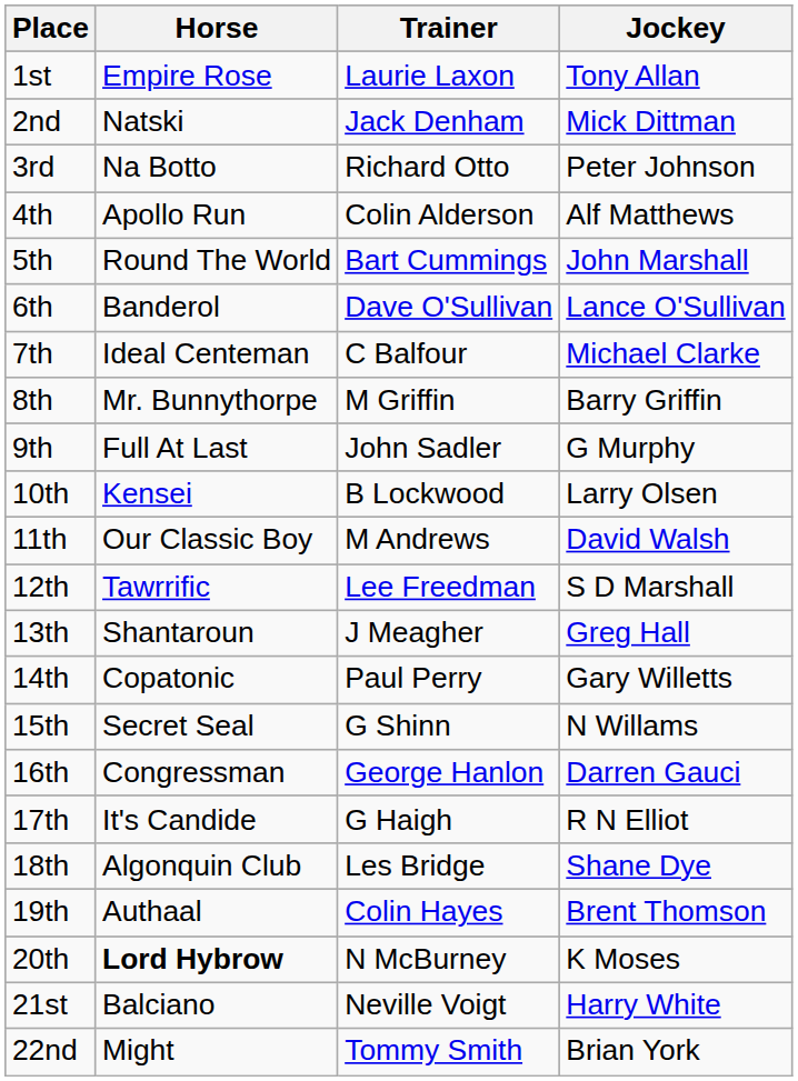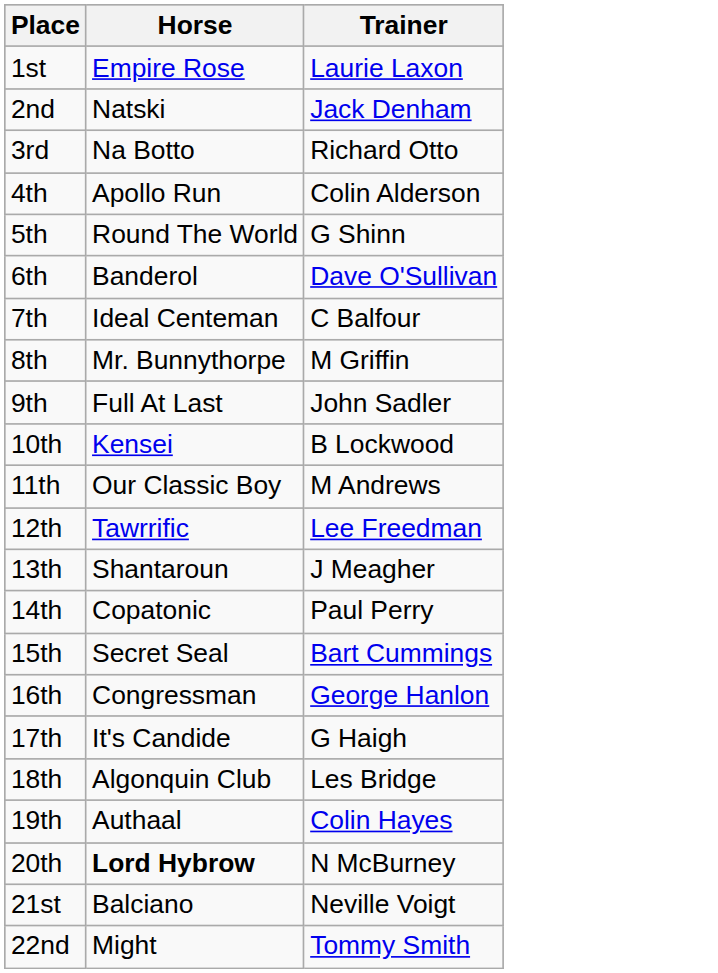- column: Jockey | Tony Allan | Mick Dittman | Peter Johnson | Alf Matthews | John Marshall | Lance O'Sullivan | Michael Clarke | Barry Griffin | G Murphy | Larry Olsen | David Walsh | S D Marshall | Greg Hall | Gary Willetts | N Willams | Darren Gauci | R N Elliot | Shane Dye | Brent Thomson | K Moses | Harry White | Brian York
5th | Trainer: Bart Cummings -> G Shinn
15th | Trainer: G Shinn -> Bart Cummings
